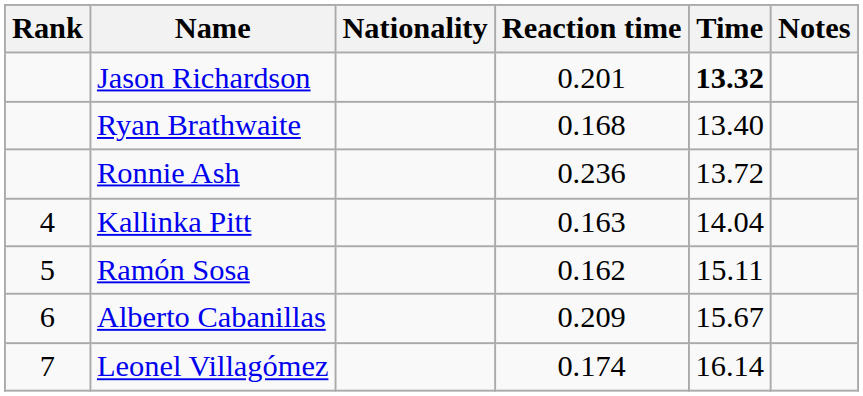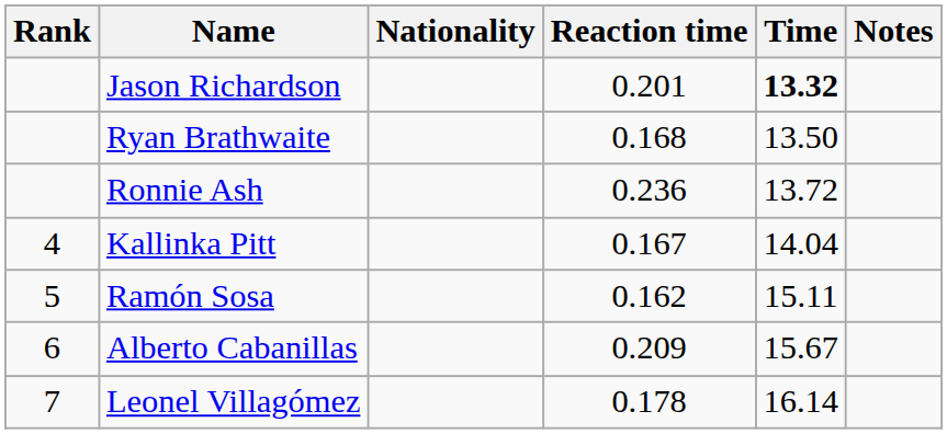Ryan Brathwaite | Time: 13.40 -> 13.50
Kallinka Pitt | Reaction time: 0.163 -> 0.167
Leonel Villagómez | Reaction time: 0.174 -> 0.178
